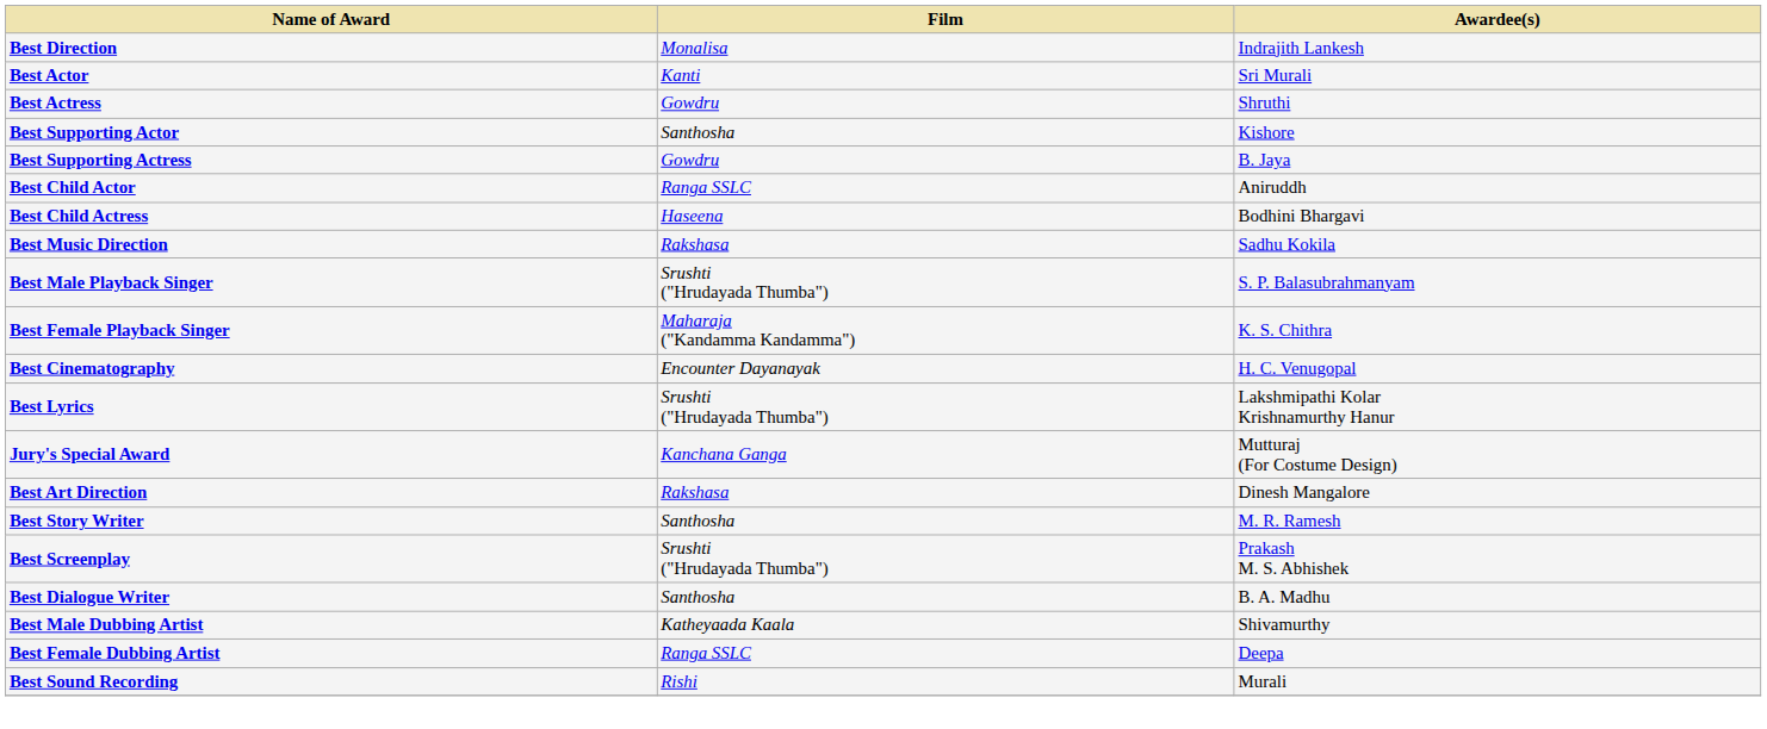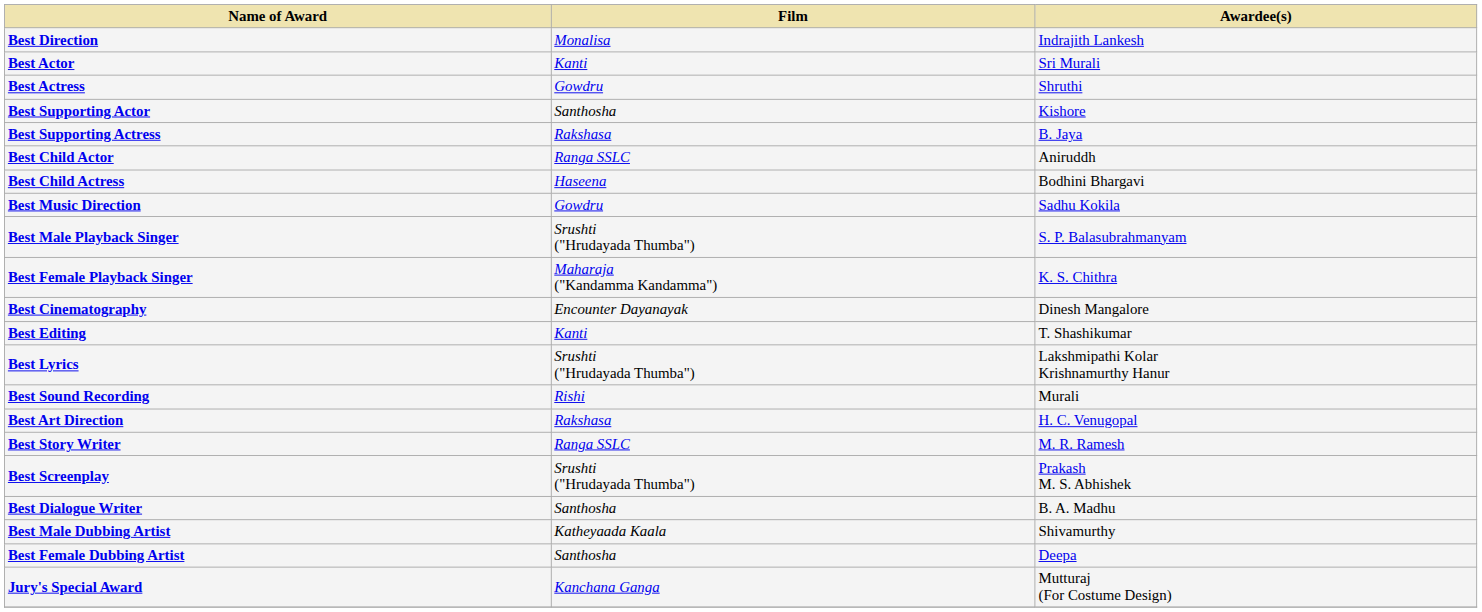Best Supporting Actress | Film: Gowdru -> Rakshasa
Best Music Direction | Film: Rakshasa -> Gowdru
Best Cinematography | Awardee(s): H. C. Venugopal -> Dinesh Mangalore
+ row: Best Editing | Kanti | T. Shashikumar
rows swapped: Best Sound Recording <-> Jury's Special Award
Best Art Direction | Awardee(s): Dinesh Mangalore -> H. C. Venugopal
Best Story Writer | Film: Santhosha -> Ranga SSLC
Best Female Dubbing Artist | Film: Ranga SSLC -> Santhosha
